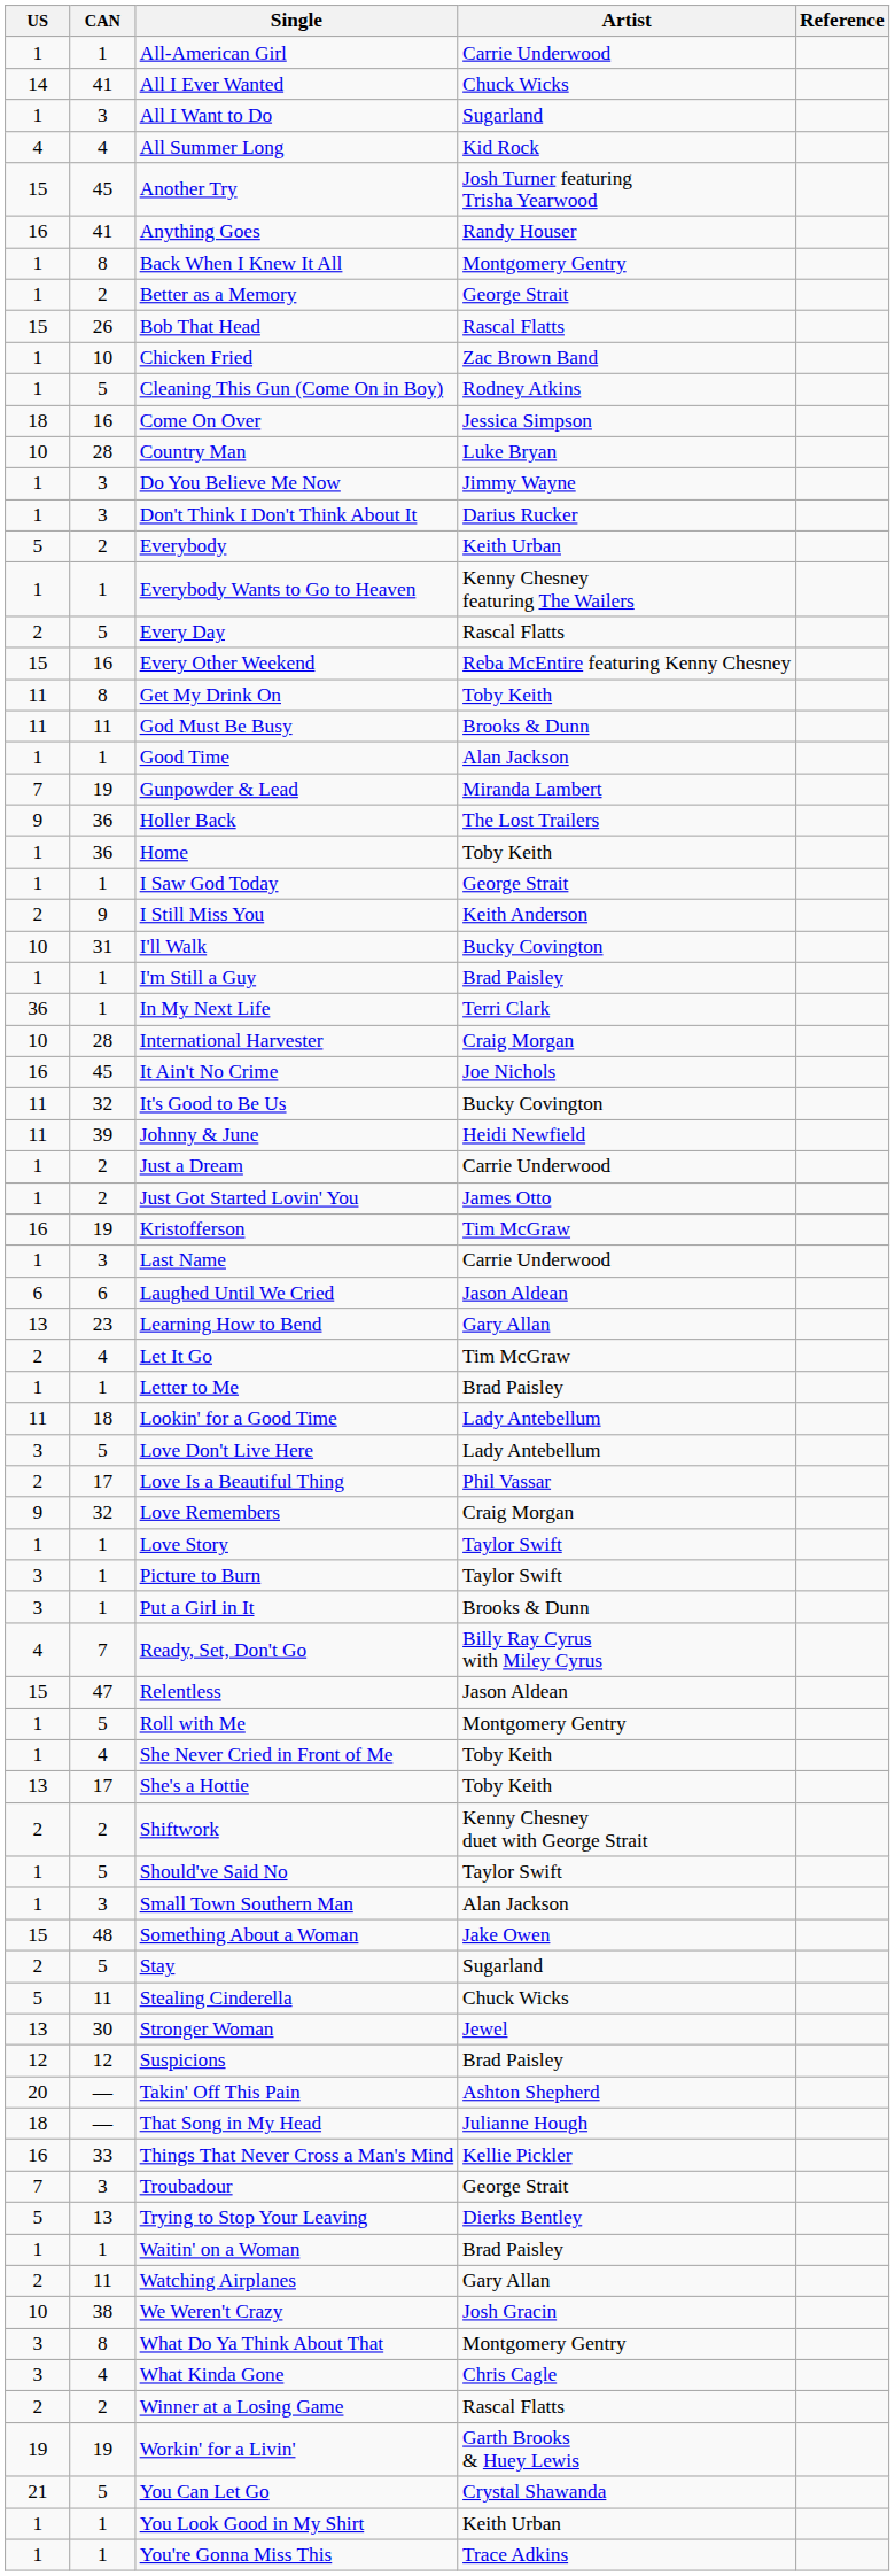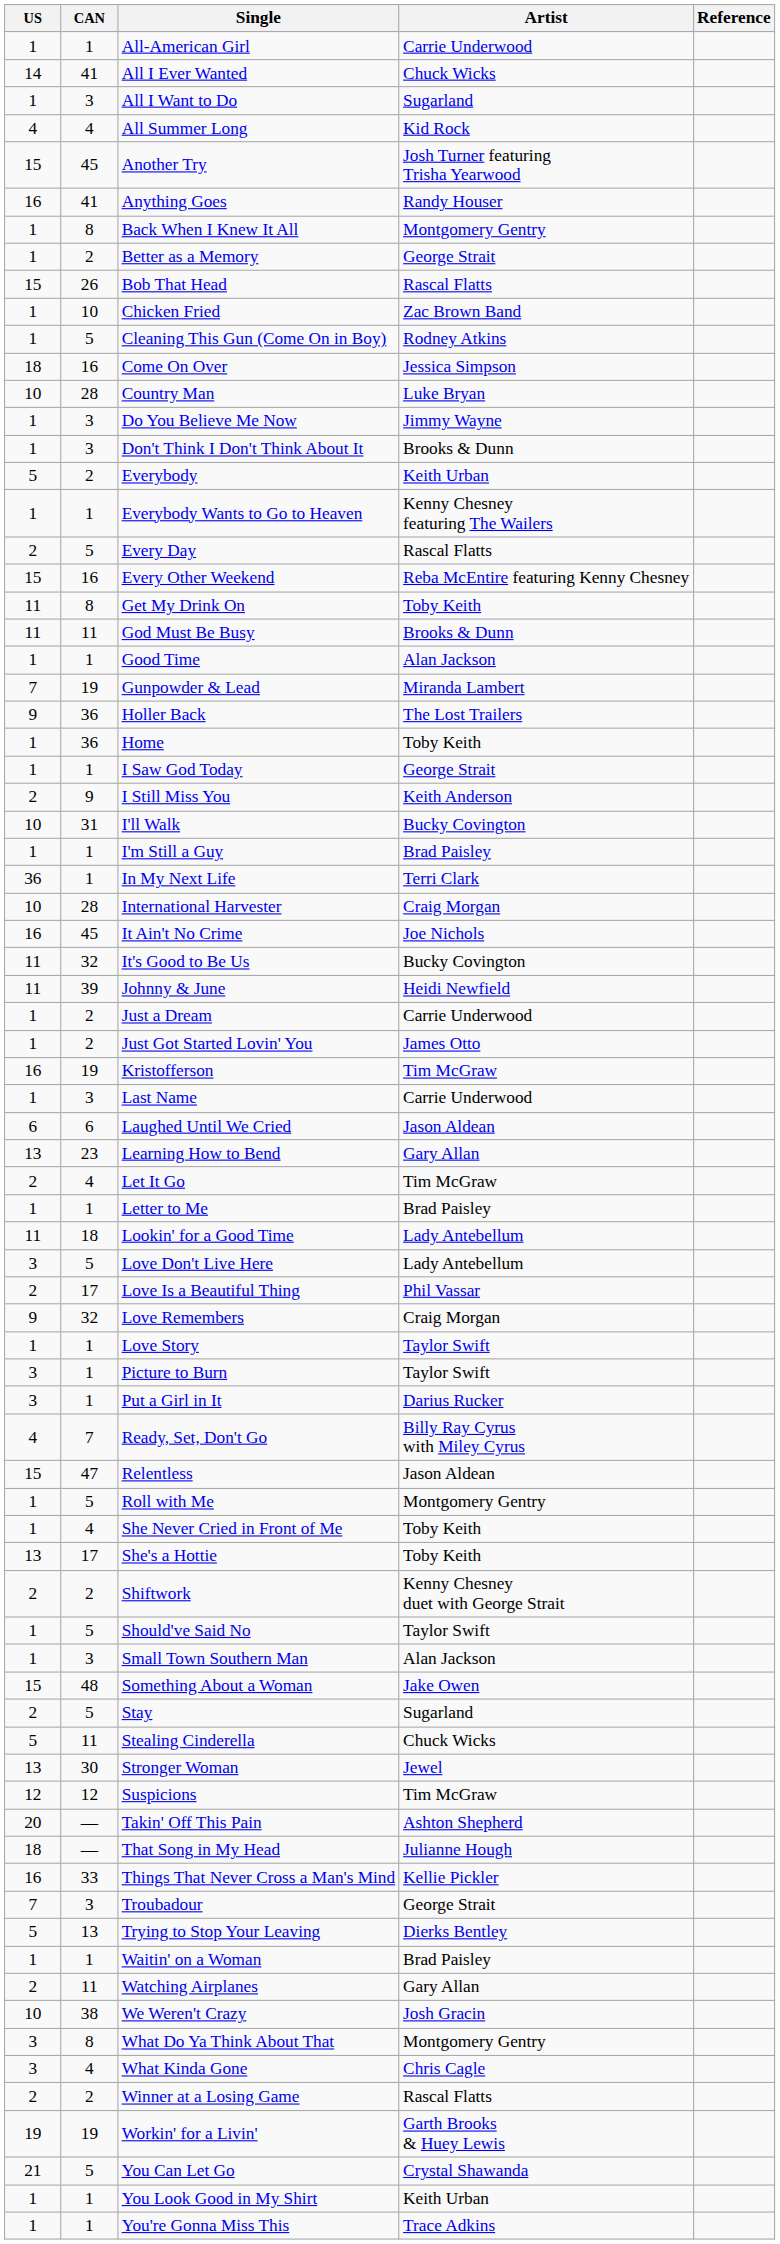Don't Think I Don't Think About It | Artist: Darius Rucker -> Brooks & Dunn
Put a Girl in It | Artist: Brooks & Dunn -> Darius Rucker
Suspicions | Artist: Brad Paisley -> Tim McGraw
